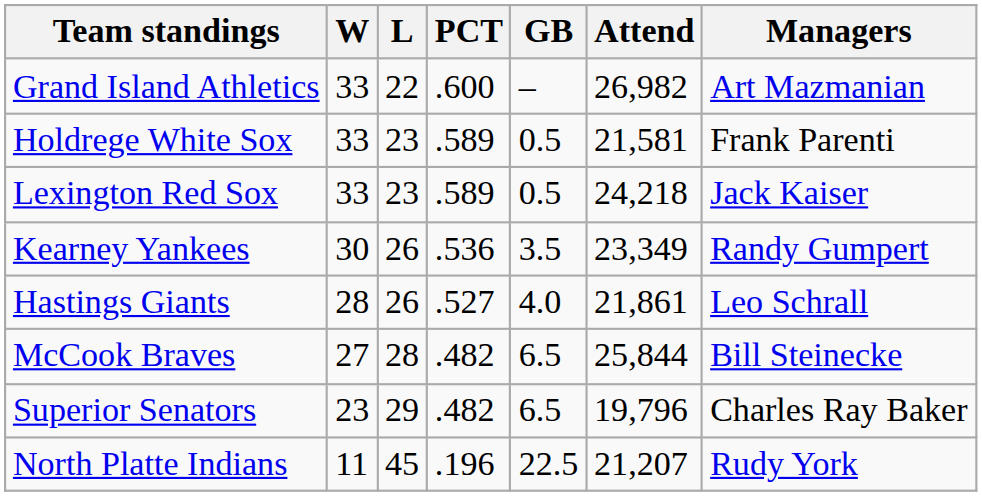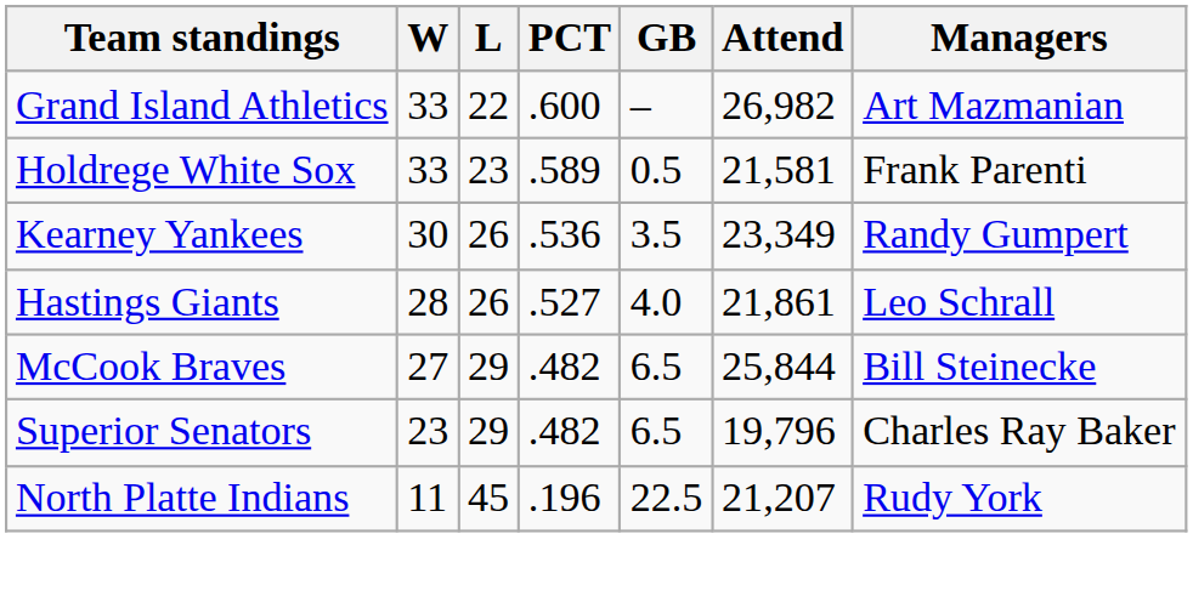- row: Lexington Red Sox | 33 | 23 | .589 | 0.5 | 24,218 | Jack Kaiser
McCook Braves | L: 28 -> 29
